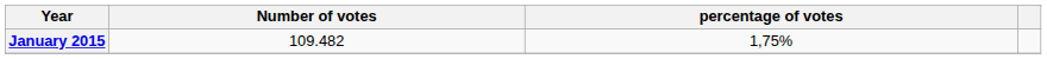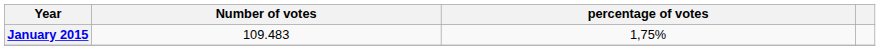January 2015 | Number of votes: 109.482 -> 109.483
